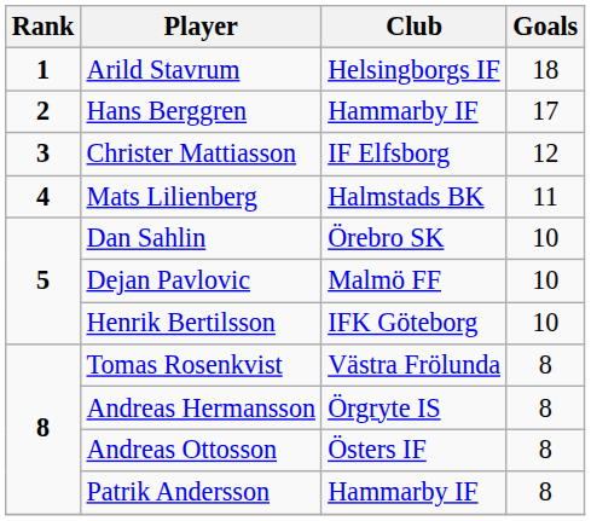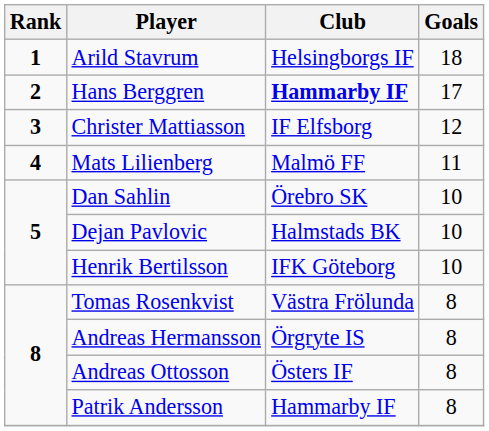Hans Berggren | Club: normal -> bold
Mats Lilienberg | Club: Halmstads BK -> Malmö FF
Dejan Pavlovic | Club: Malmö FF -> Halmstads BK
